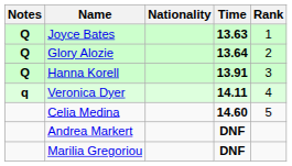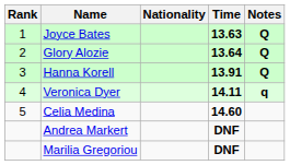columns swapped: Rank <-> Notes
